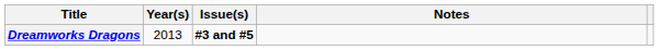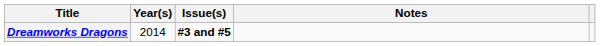Dreamworks Dragons | Year(s): 2013 -> 2014
